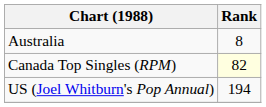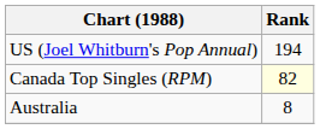rows swapped: Australia <-> US (Joel Whitburn's Pop Annual)
